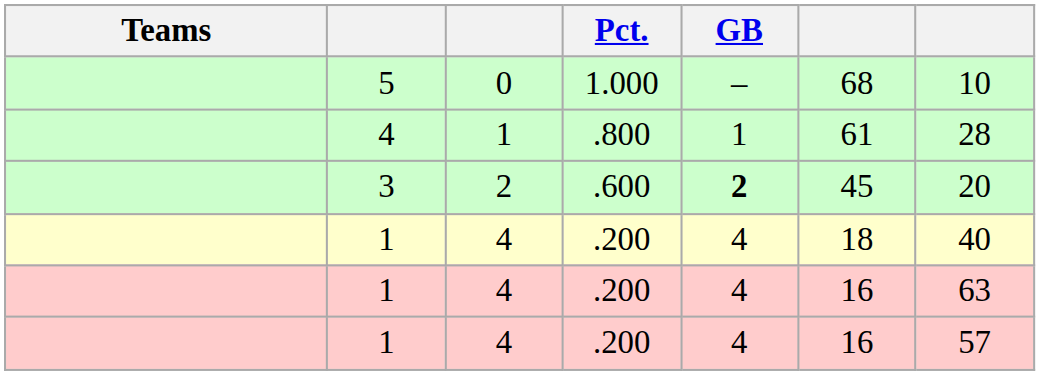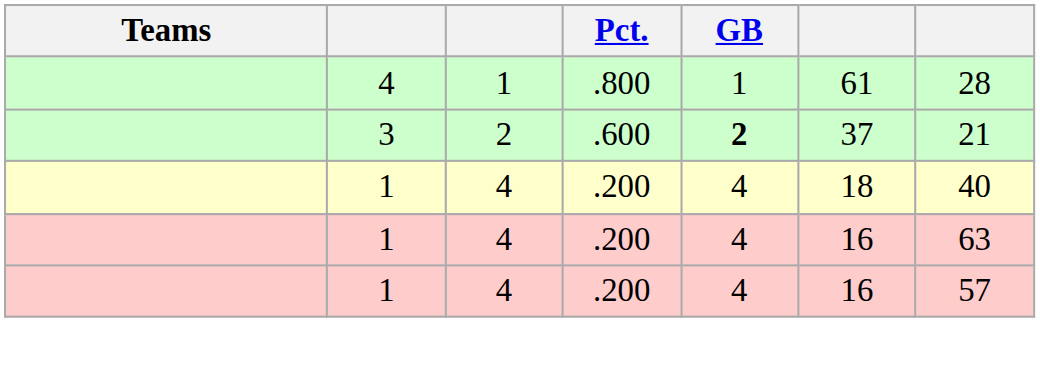- row: 5 | 0 | 1.000 | – | 68 | 10
3 | column 6: 45 -> 37
3 | column 7: 20 -> 21
